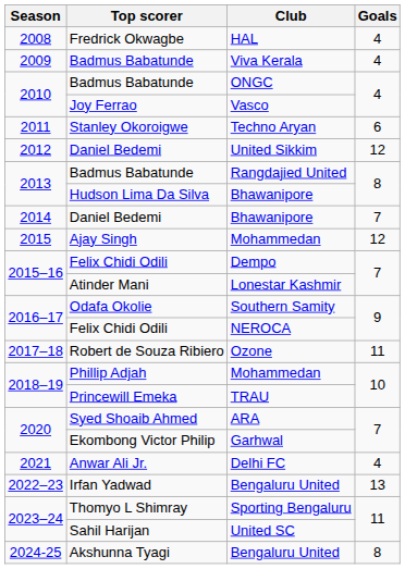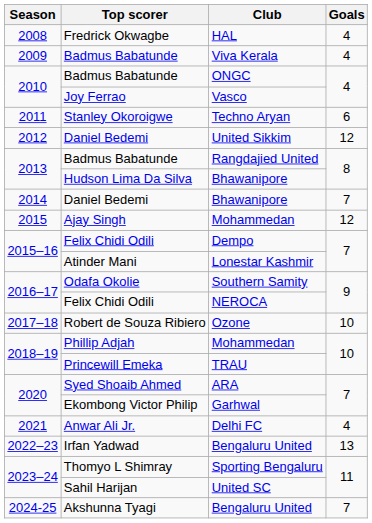Ozone | Goals: 11 -> 10
Akshunna Tyagi / Bengaluru United | Goals: 8 -> 7
